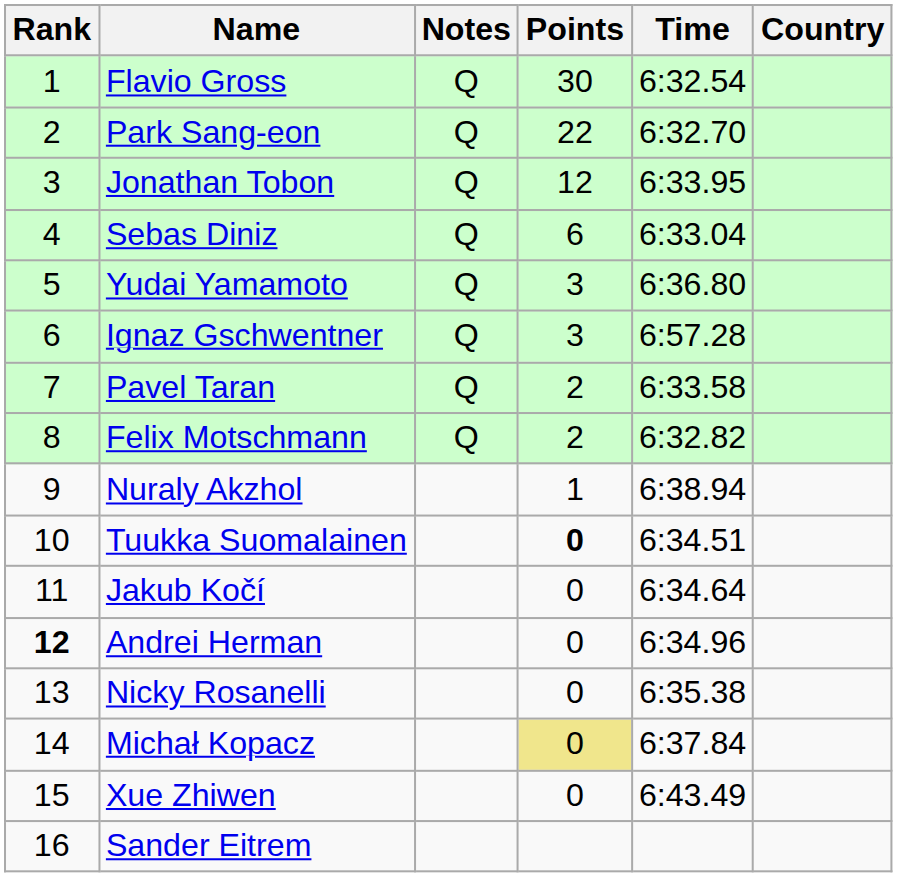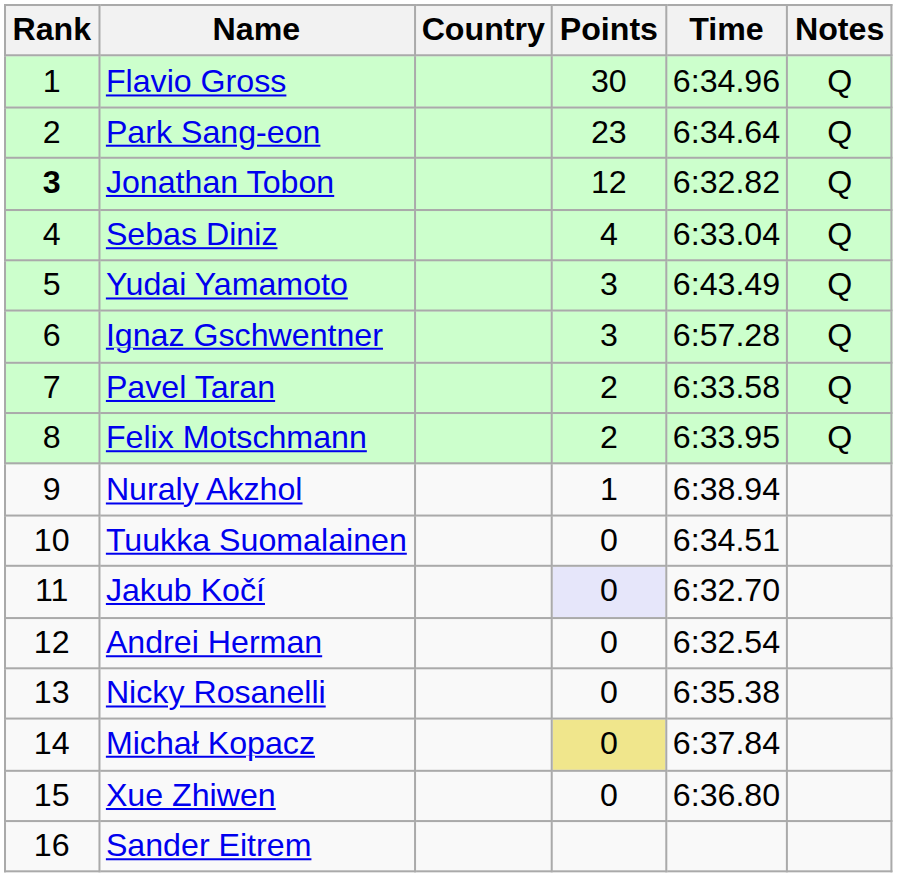columns swapped: Country <-> Notes
Flavio Gross | Time: 6:32.54 -> 6:34.96
Park Sang-eon | Points: 22 -> 23
Park Sang-eon | Time: 6:32.70 -> 6:34.64
Jonathan Tobon | Rank: normal -> bold
Jonathan Tobon | Time: 6:33.95 -> 6:32.82
Sebas Diniz | Points: 6 -> 4
Yudai Yamamoto | Time: 6:36.80 -> 6:43.49
Felix Motschmann | Time: 6:32.82 -> 6:33.95
Tuukka Suomalainen | Points: bold -> normal
Jakub Kočí | Points: no background -> lavender background
Jakub Kočí | Time: 6:34.64 -> 6:32.70
Andrei Herman | Rank: bold -> normal
Andrei Herman | Time: 6:34.96 -> 6:32.54
Xue Zhiwen | Time: 6:43.49 -> 6:36.80
